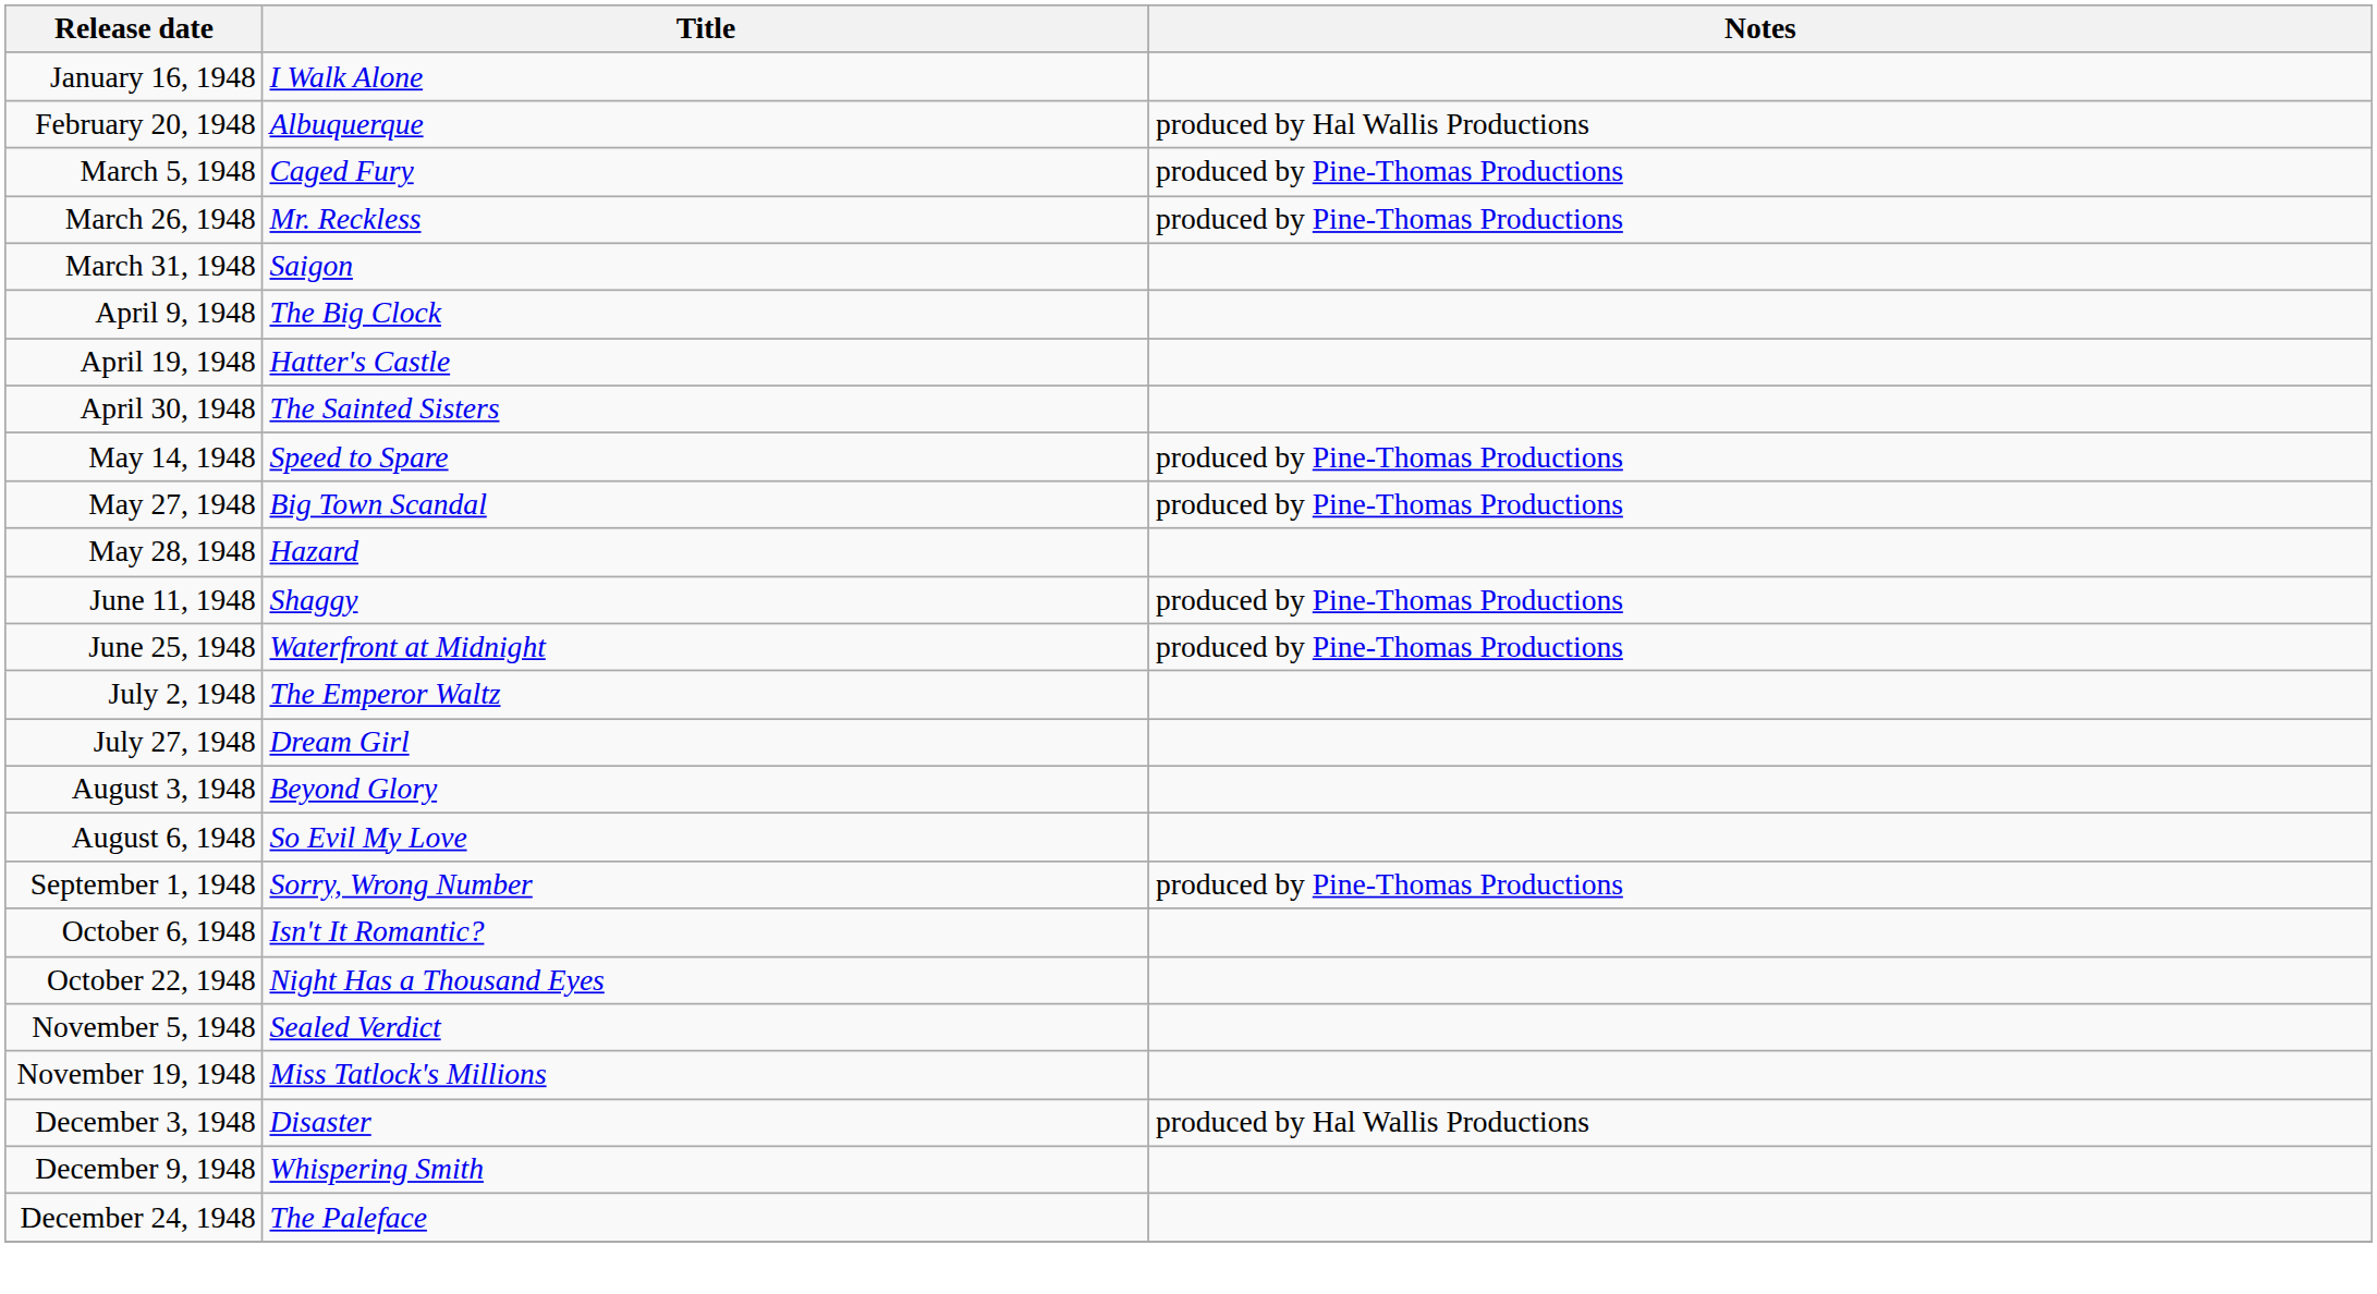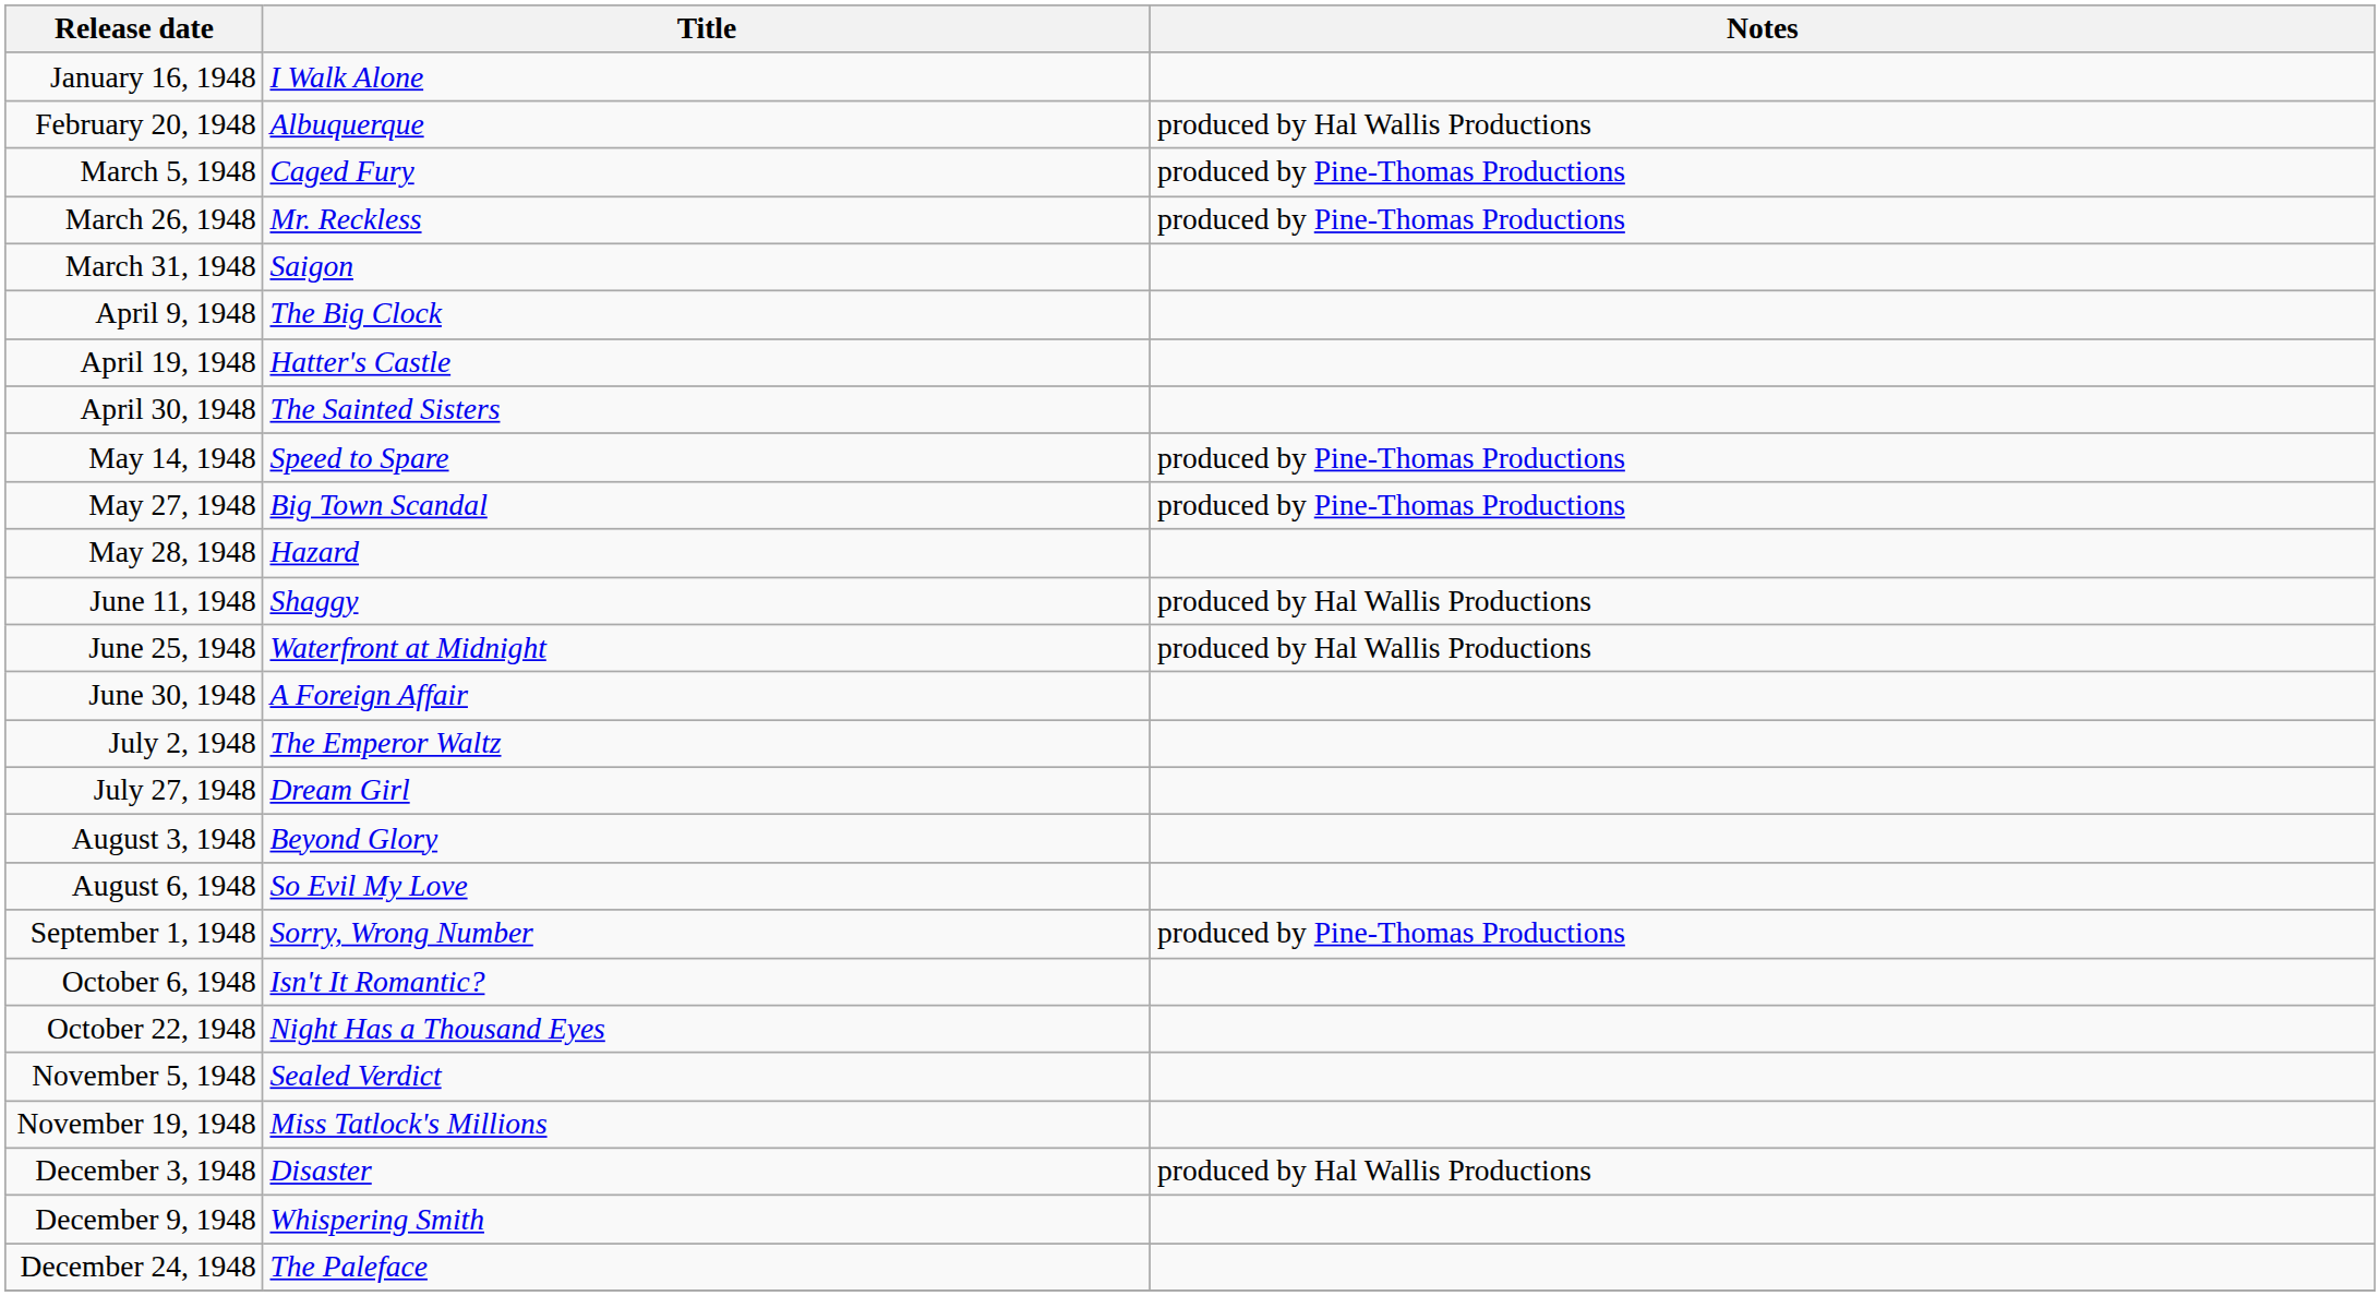June 11, 1948 | Notes: produced by Pine-Thomas Productions -> produced by Hal Wallis Productions
June 25, 1948 | Notes: produced by Pine-Thomas Productions -> produced by Hal Wallis Productions
+ row: June 30, 1948 | A Foreign Affair
